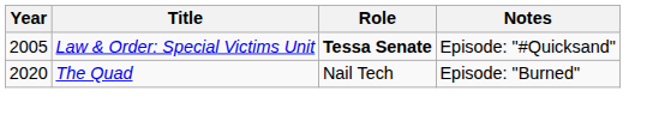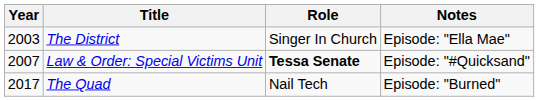+ row: 2003 | The District | Singer In Church | Episode: "Ella Mae"
Law & Order: Special Victims Unit | Year: 2005 -> 2007
The Quad | Year: 2020 -> 2017
